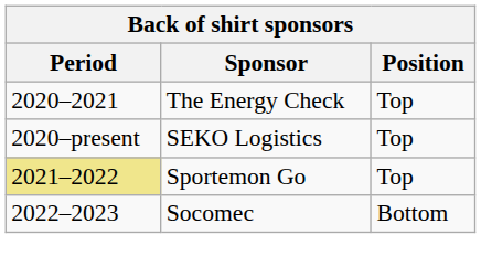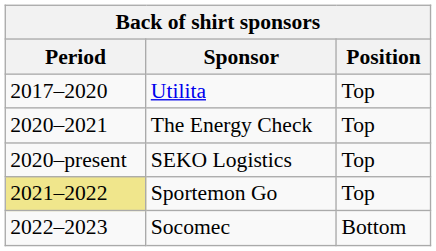+ row: 2017–2020 | Utilita | Top
